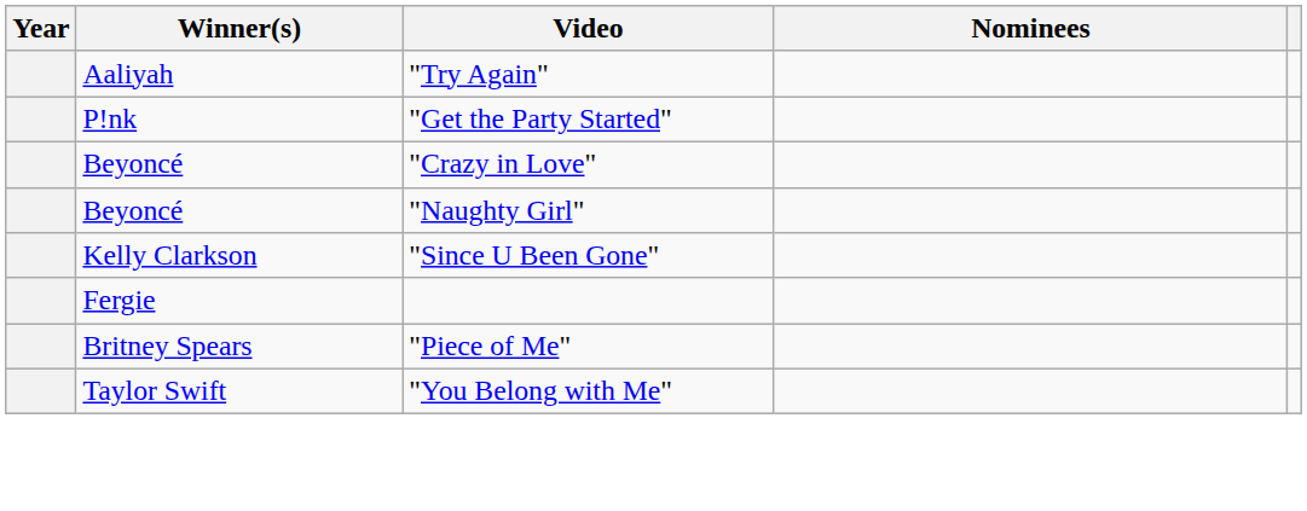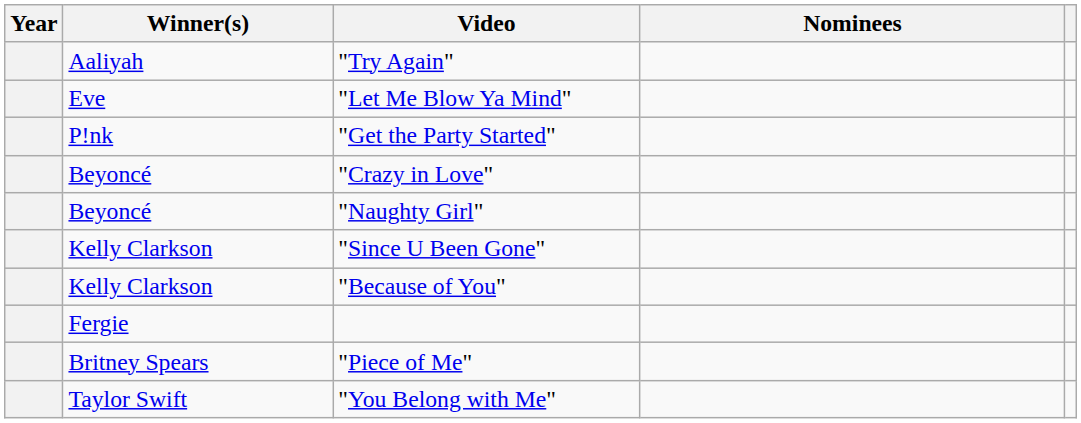+ row: Eve | "Let Me Blow Ya Mind"
+ row: Kelly Clarkson | "Because of You"
